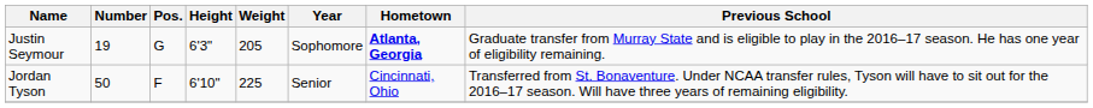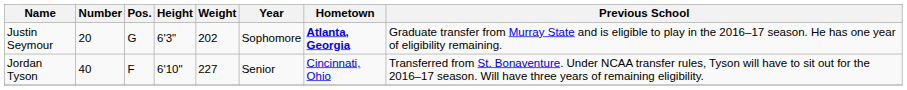Justin Seymour | Number: 19 -> 20
Justin Seymour | Weight: 205 -> 202
Jordan Tyson | Number: 50 -> 40
Jordan Tyson | Weight: 225 -> 227
